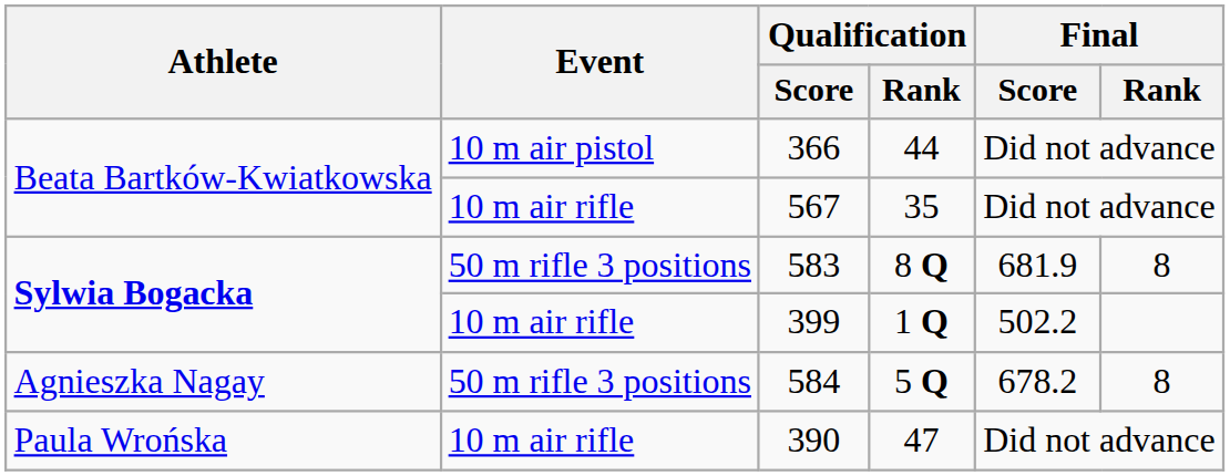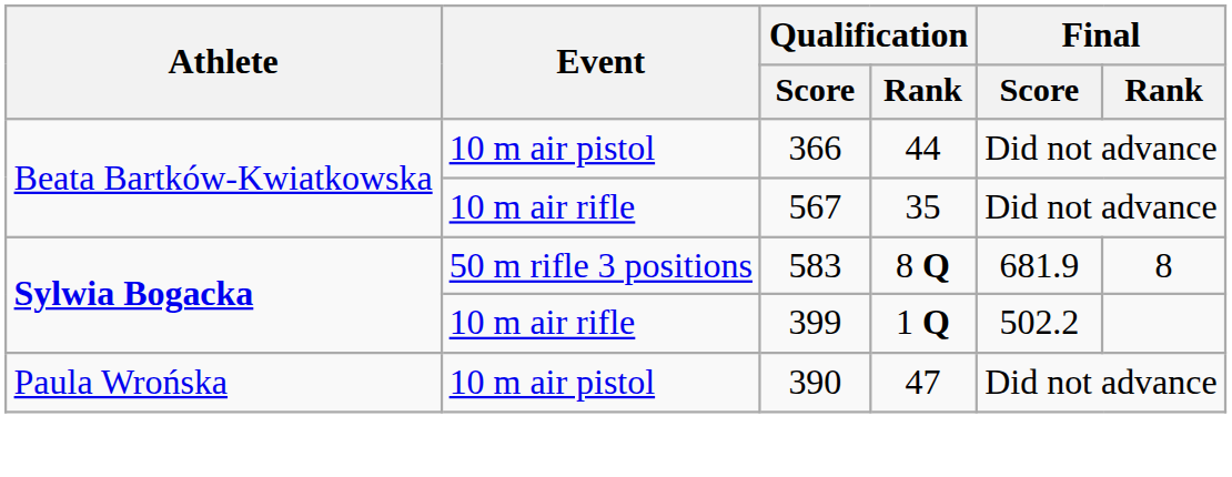- row: Agnieszka Nagay | 50 m rifle 3 positions | 584 | 5 Q | 678.2 | 8
390 | Event: 10 m air rifle -> 10 m air pistol
